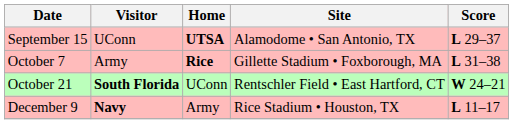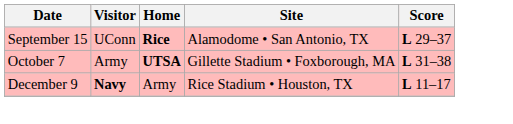September 15 | Home: UTSA -> Rice
October 7 | Home: Rice -> UTSA
- row: October 21 | South Florida | UConn | Rentschler Field • East Hartford, CT | W 24–21
